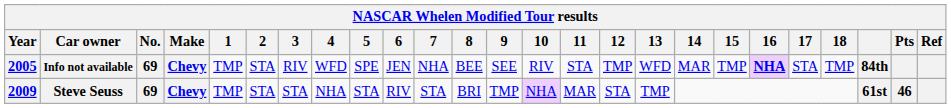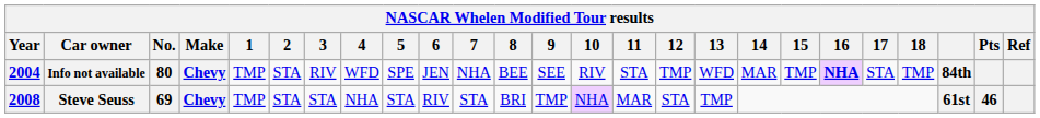Info not available | Year: 2005 -> 2004
Info not available | No.: 69 -> 80
Steve Seuss | Year: 2009 -> 2008
